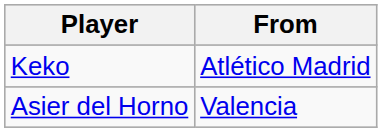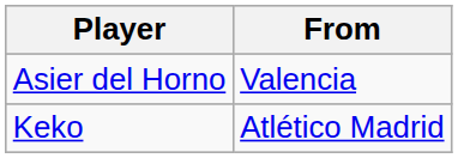rows swapped: Keko <-> Asier del Horno
